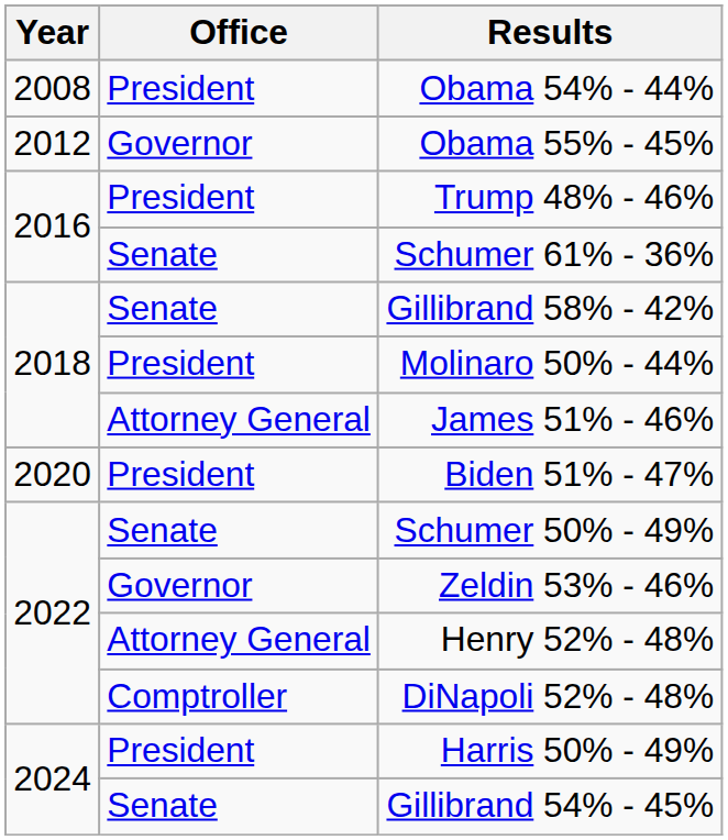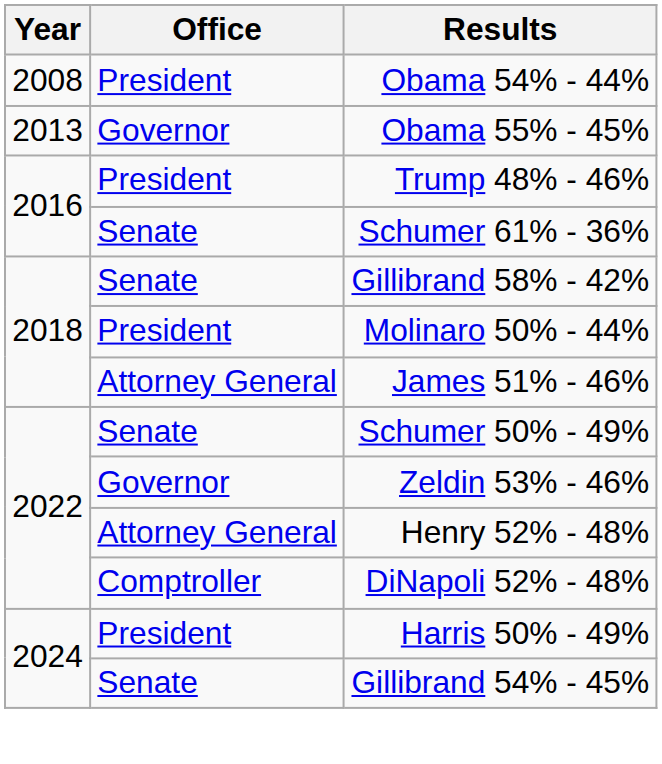Obama 55% - 45% | Year: 2012 -> 2013
- row: 2020 | President | Biden 51% - 47%
